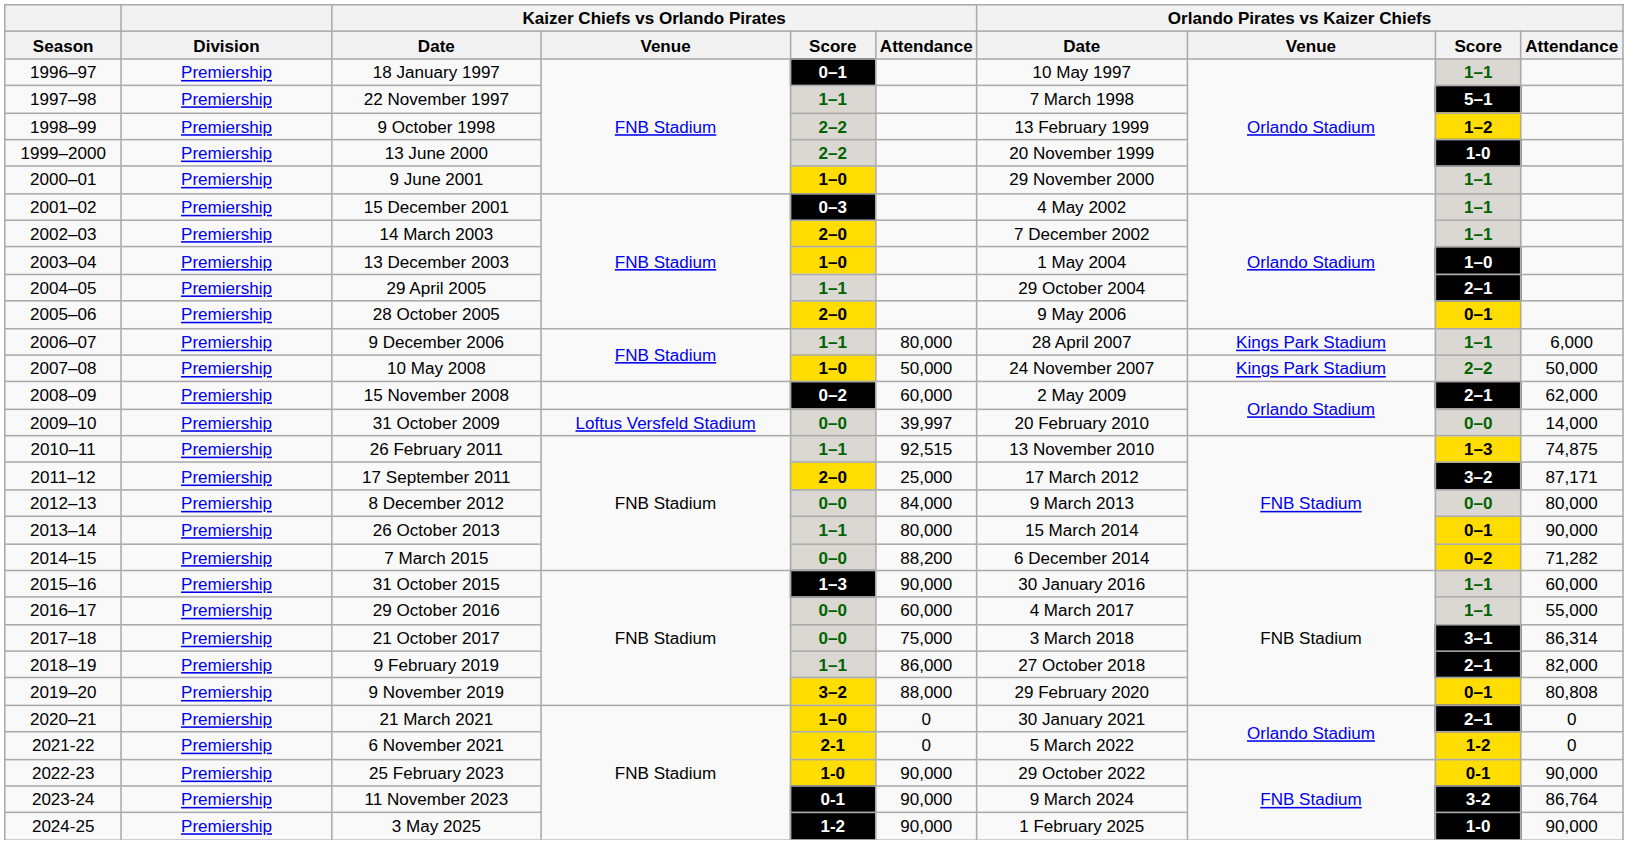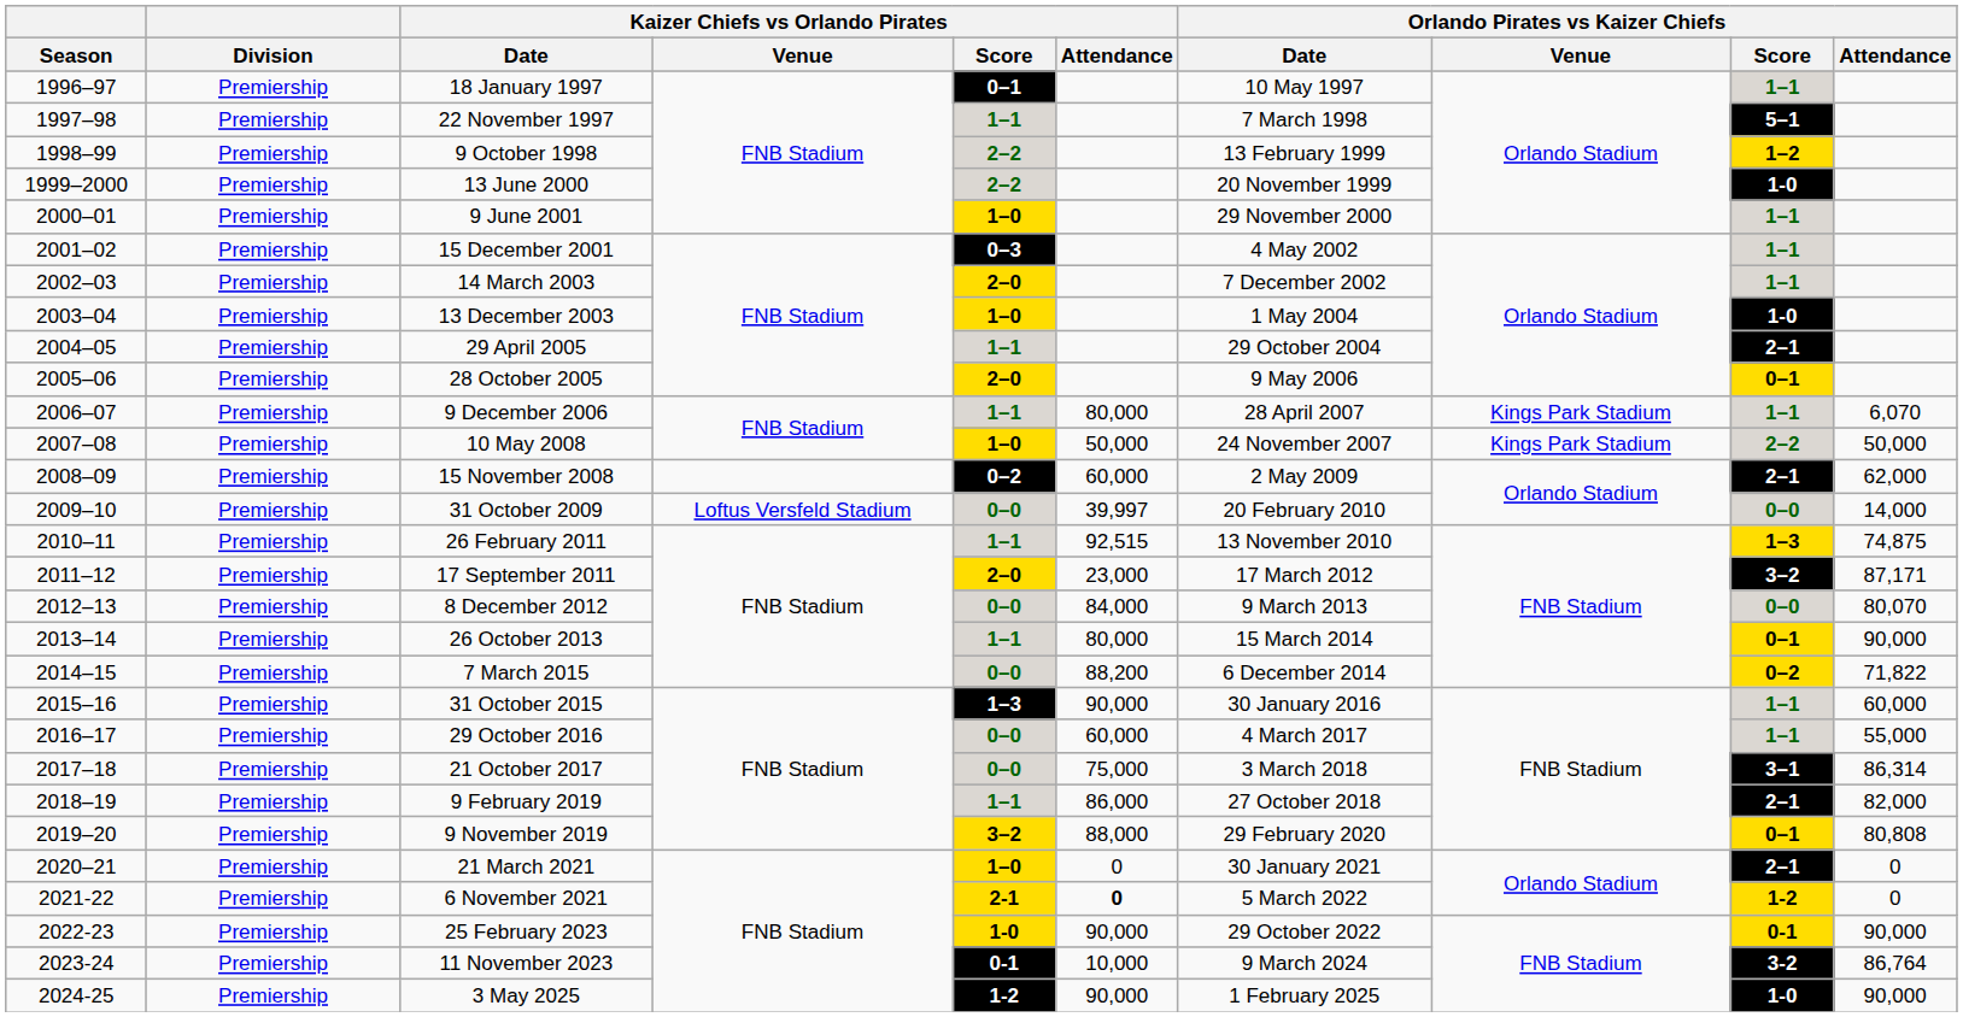13 December 2003 | Orlando Pirates vs Kaizer Chiefs / Score: 1–0 -> 1-0
9 December 2006 | Orlando Pirates vs Kaizer Chiefs / Attendance: 6,000 -> 6,070
17 September 2011 | Kaizer Chiefs vs Orlando Pirates / Attendance: 25,000 -> 23,000
8 December 2012 | Orlando Pirates vs Kaizer Chiefs / Attendance: 80,000 -> 80,070
7 March 2015 | Orlando Pirates vs Kaizer Chiefs / Attendance: 71,282 -> 71,822
6 November 2021 | Kaizer Chiefs vs Orlando Pirates / Attendance: normal -> bold
11 November 2023 | Kaizer Chiefs vs Orlando Pirates / Attendance: 90,000 -> 10,000
